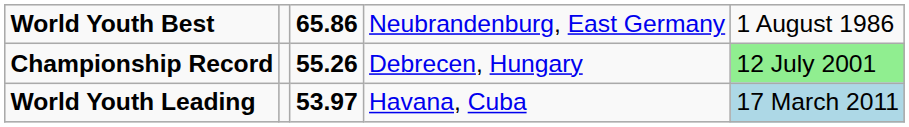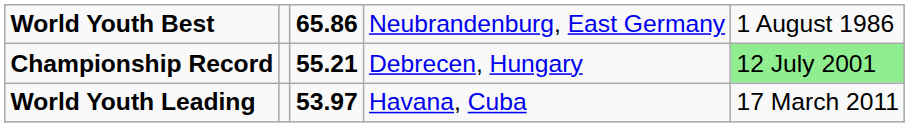Championship Record | column 3: 55.26 -> 55.21
World Youth Leading | column 5: lightblue background -> no background
